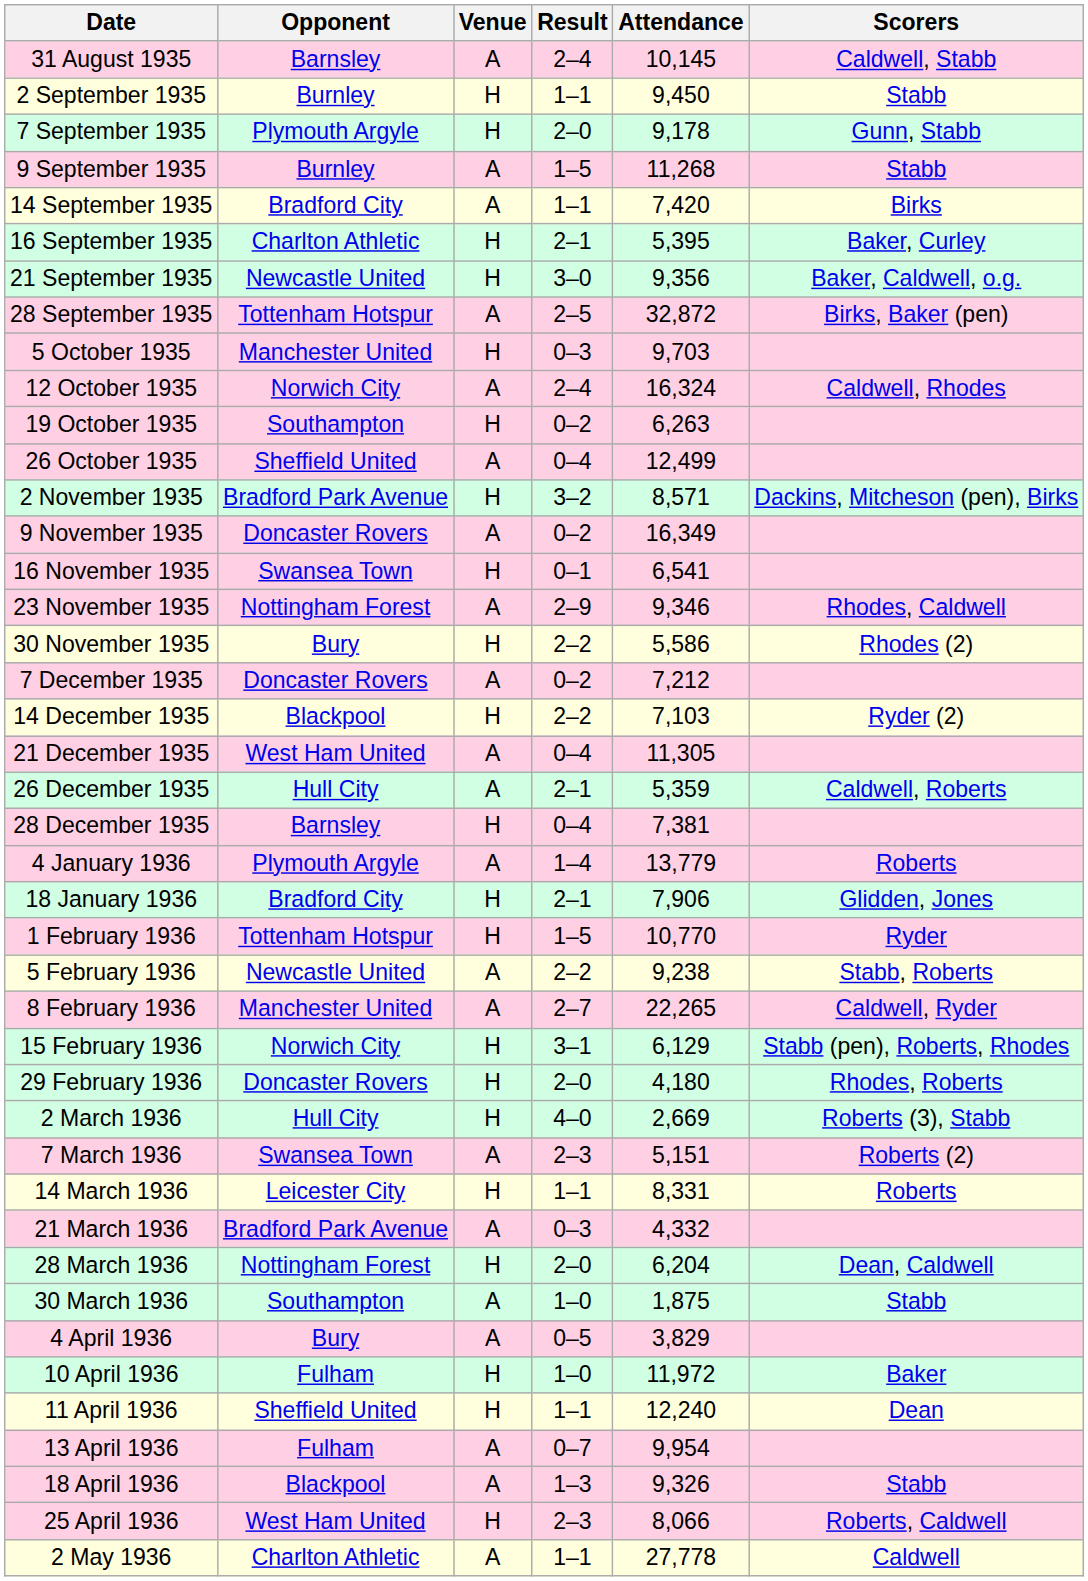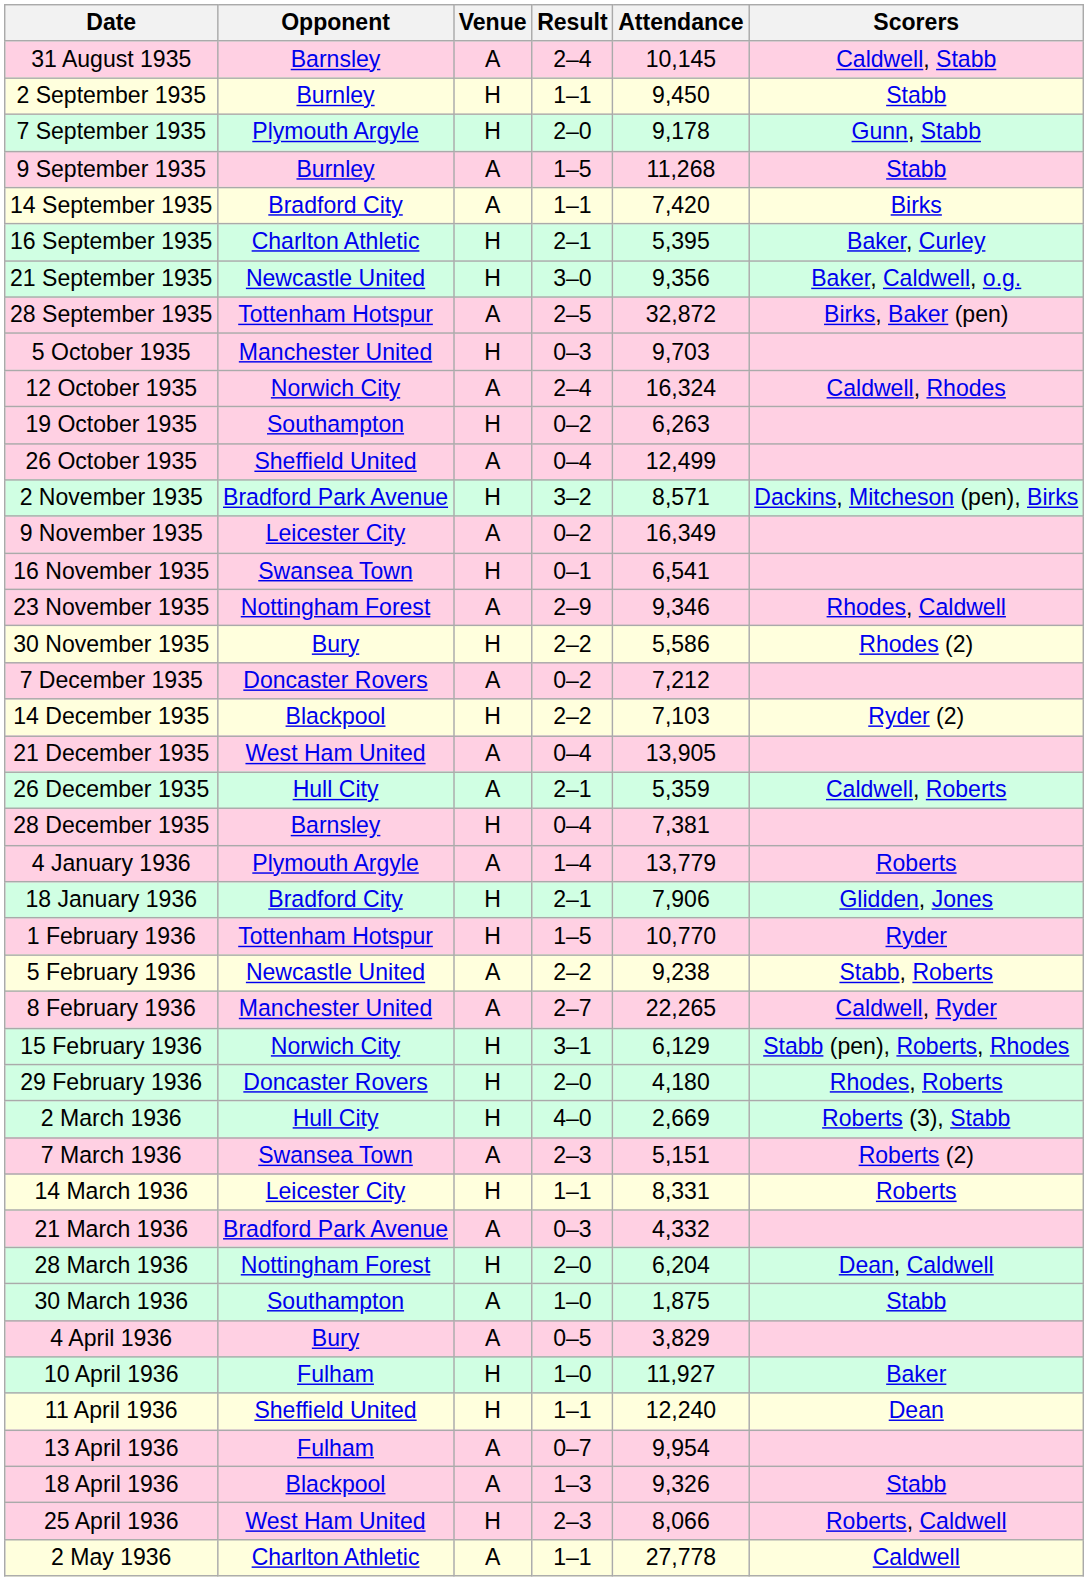9 November 1935 | Opponent: Doncaster Rovers -> Leicester City
21 December 1935 | Attendance: 11,305 -> 13,905
10 April 1936 | Attendance: 11,972 -> 11,927
